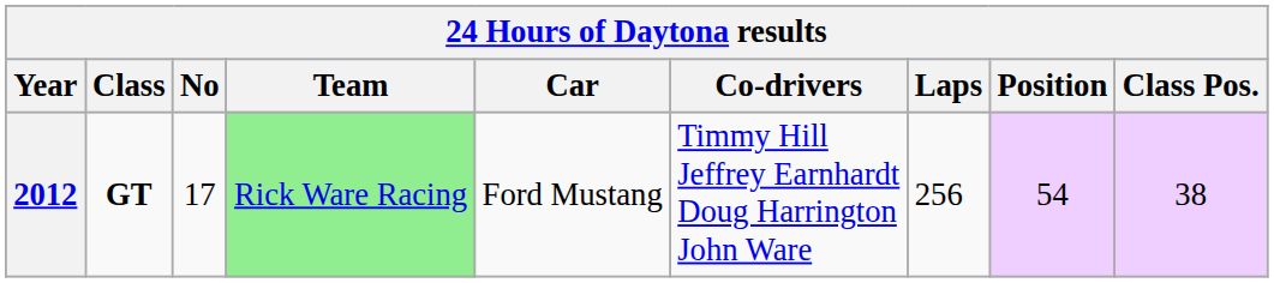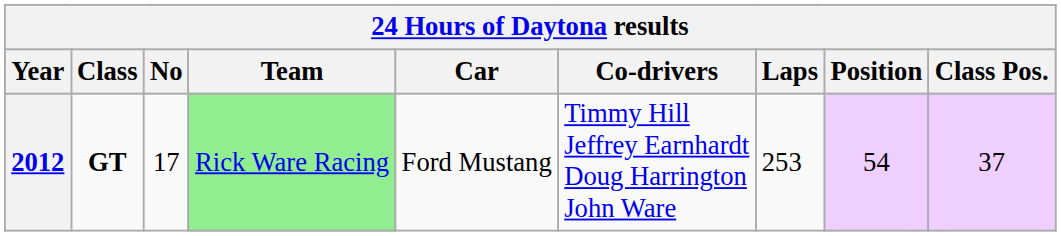2012 | Laps: 256 -> 253
2012 | Class Pos.: 38 -> 37
